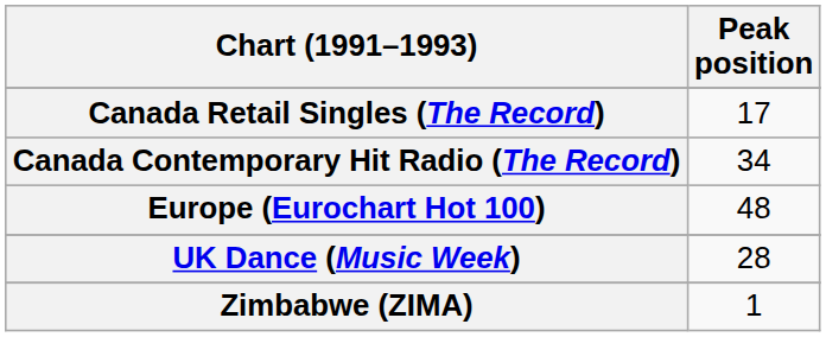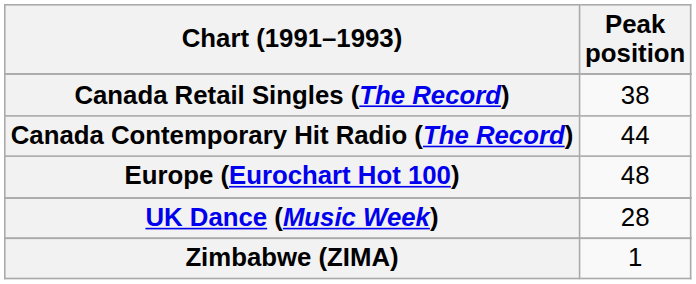Canada Retail Singles (The Record) | Peak position: 17 -> 38
Canada Contemporary Hit Radio (The Record) | Peak position: 34 -> 44
